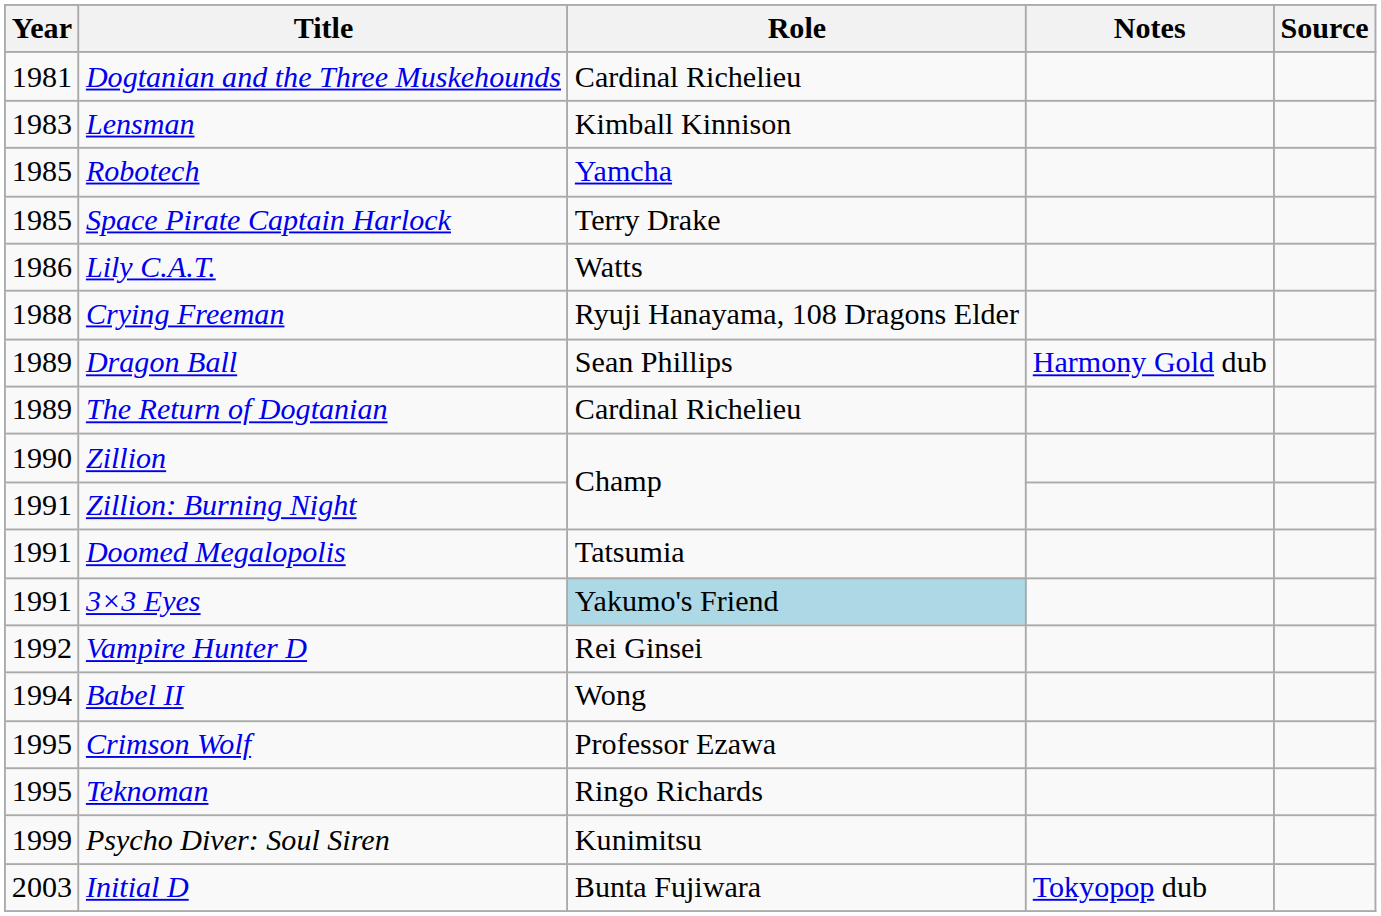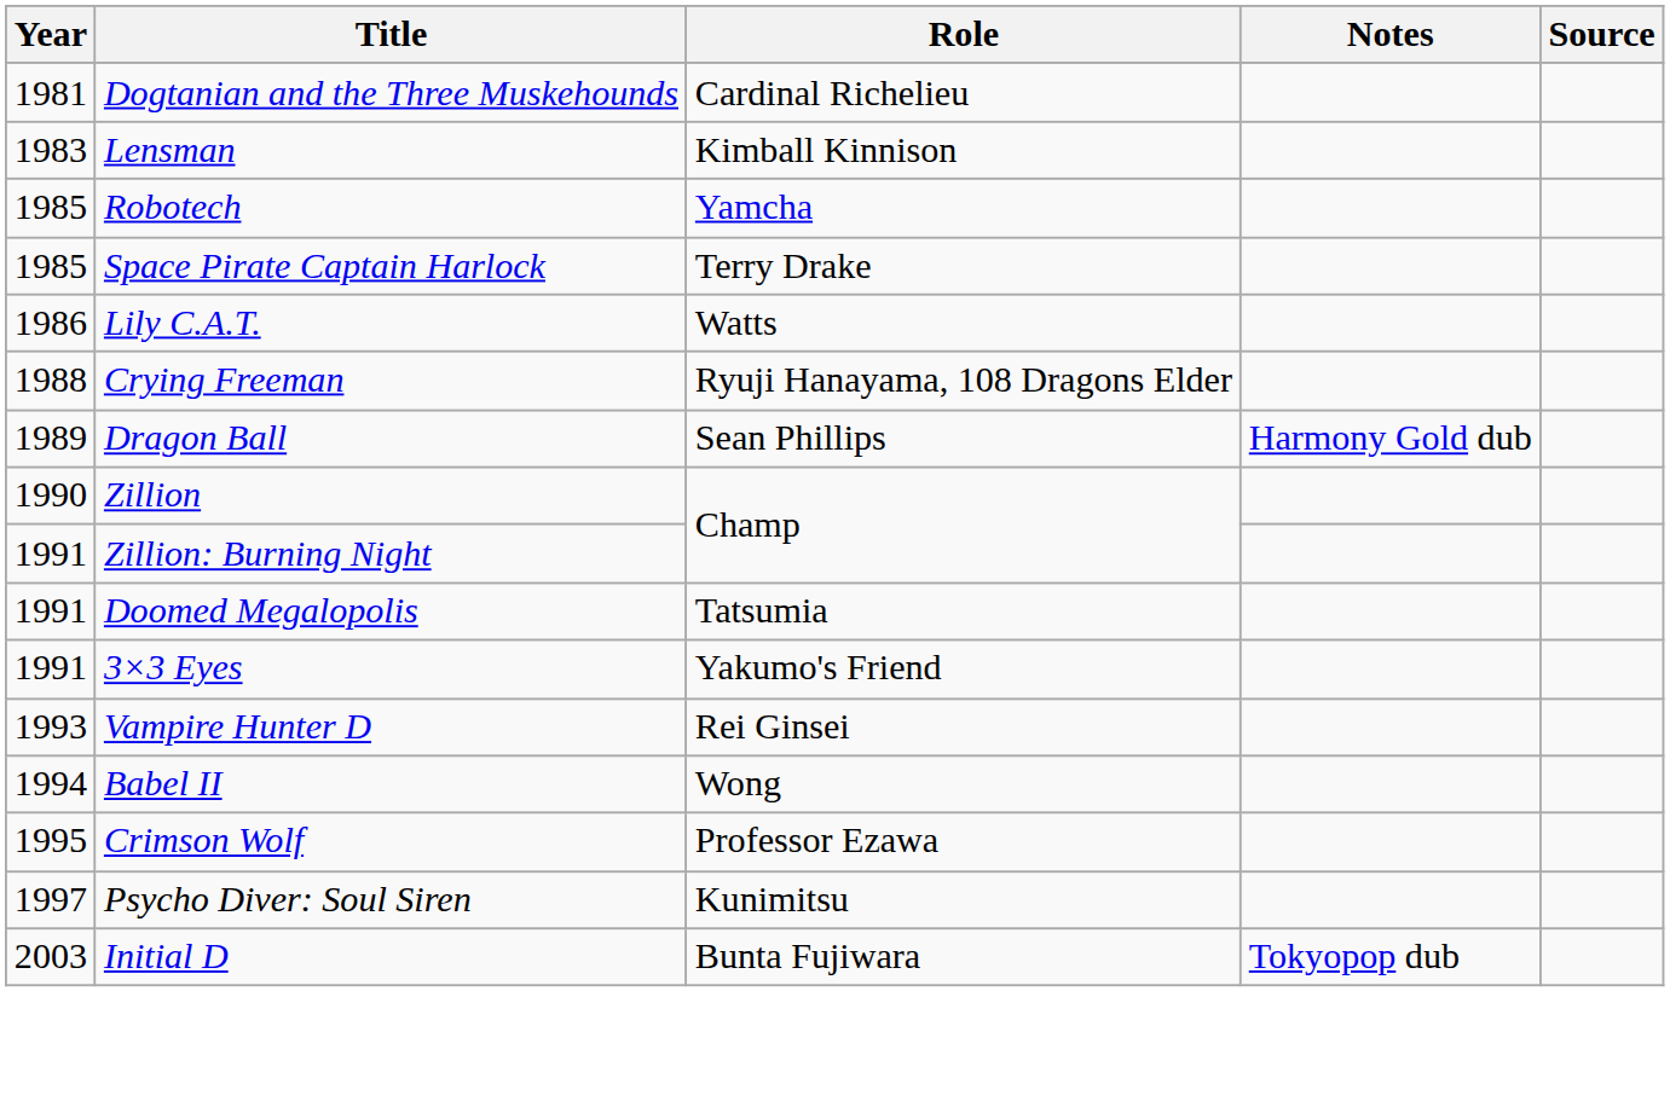- row: 1989 | The Return of Dogtanian | Cardinal Richelieu
3×3 Eyes | Role: lightblue background -> no background
Vampire Hunter D | Year: 1992 -> 1993
- row: 1995 | Teknoman | Ringo Richards
Psycho Diver: Soul Siren | Year: 1999 -> 1997
